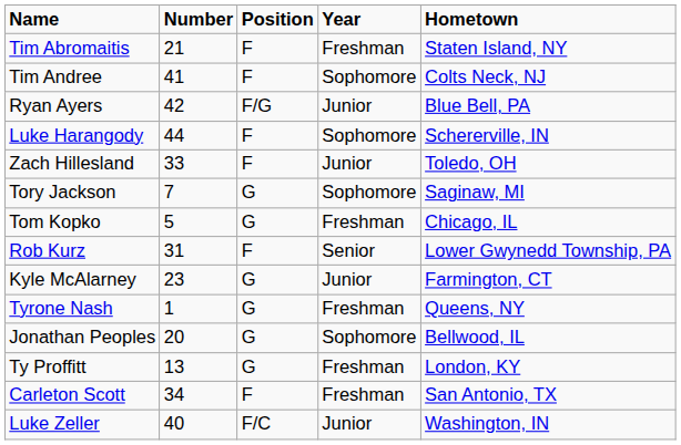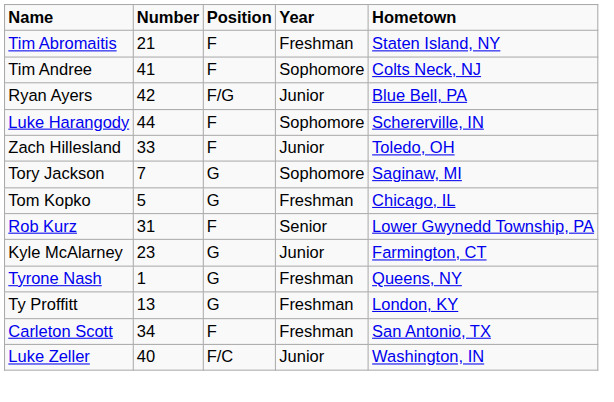- row: Jonathan Peoples | 20 | G | Sophomore | Bellwood, IL
